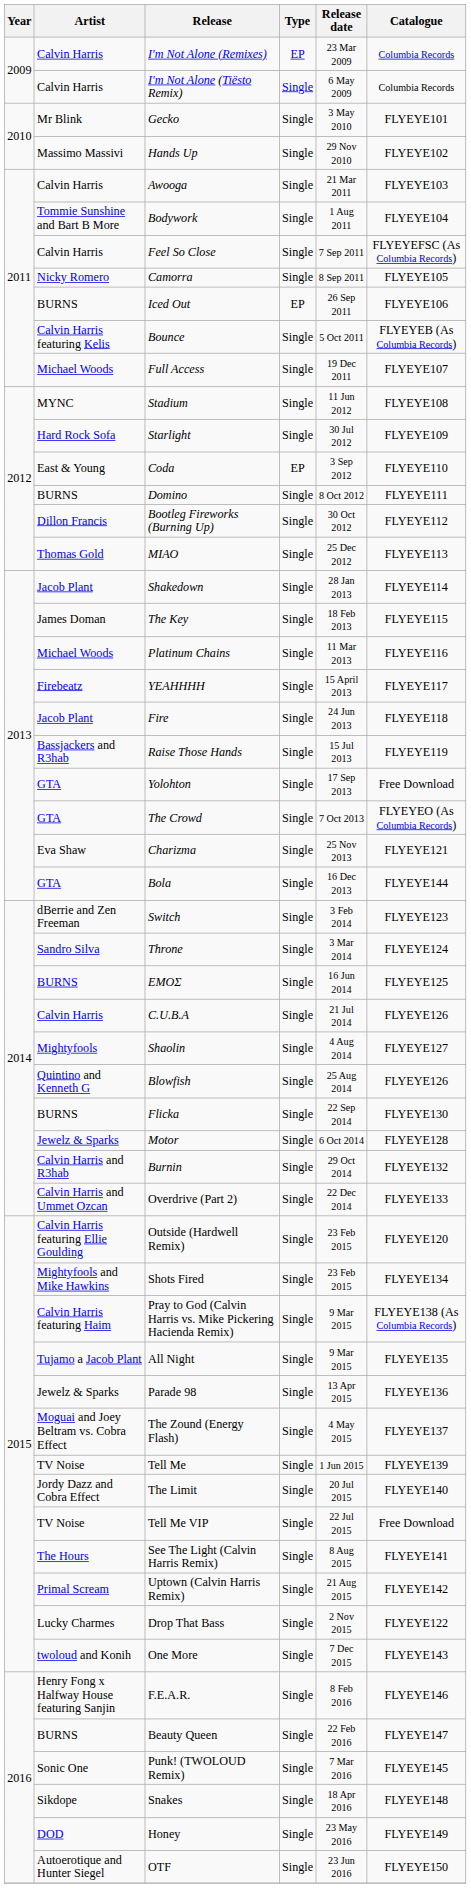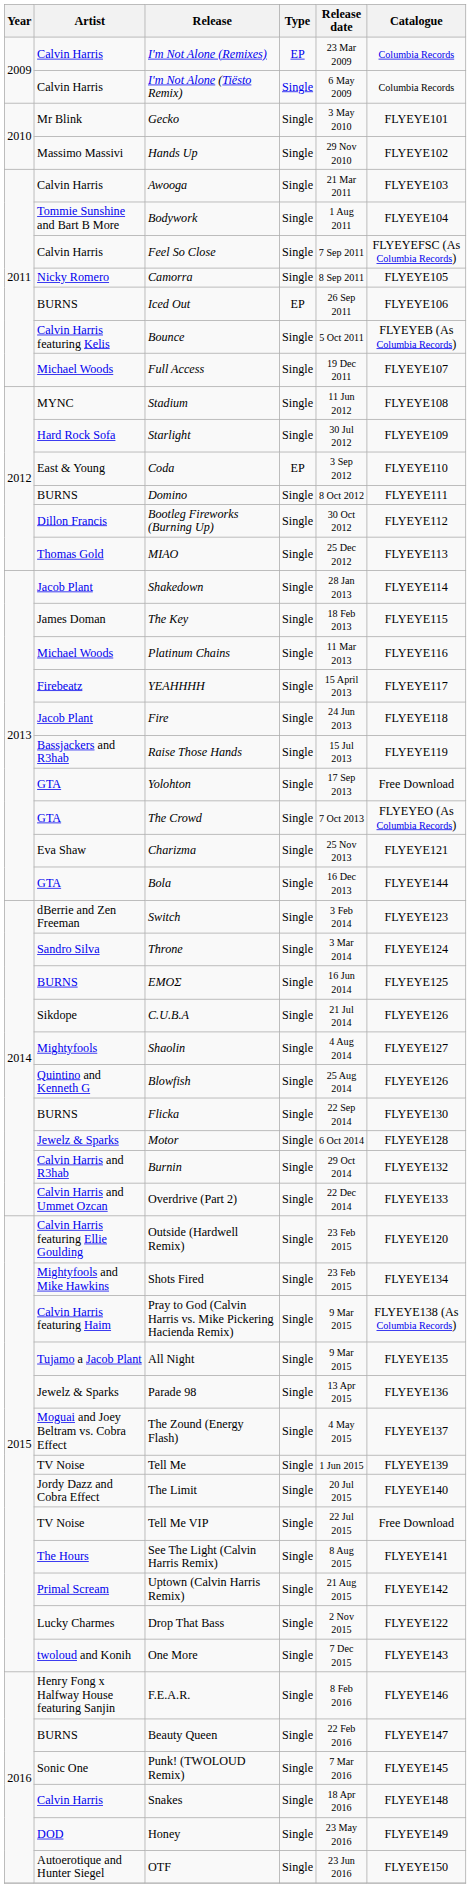C.U.B.A | Artist: Calvin Harris -> Sikdope
Snakes | Artist: Sikdope -> Calvin Harris
